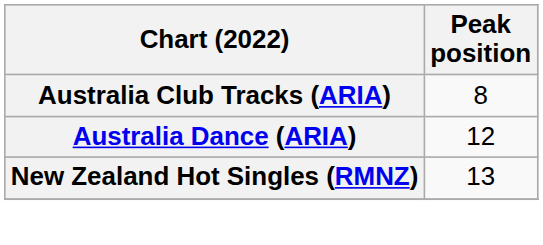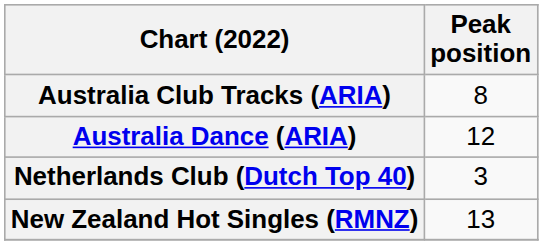+ row: Netherlands Club (Dutch Top 40) | 3
